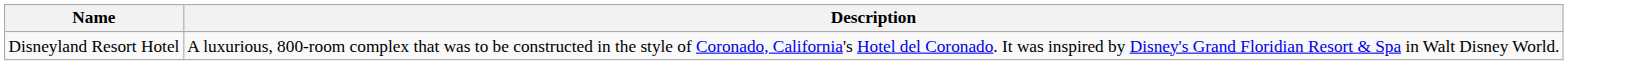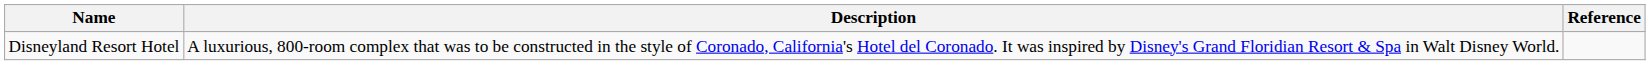+ column: Reference
